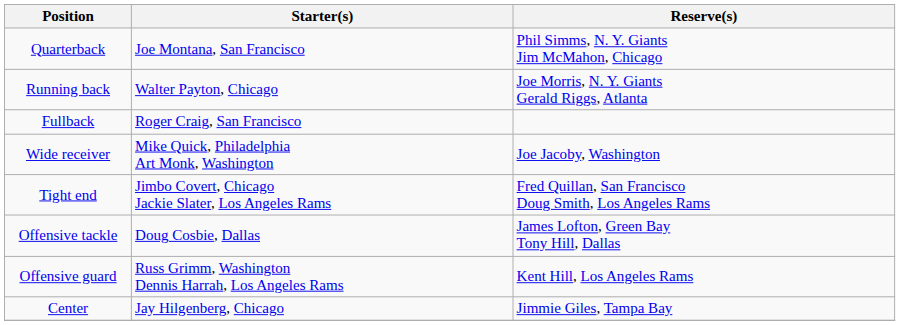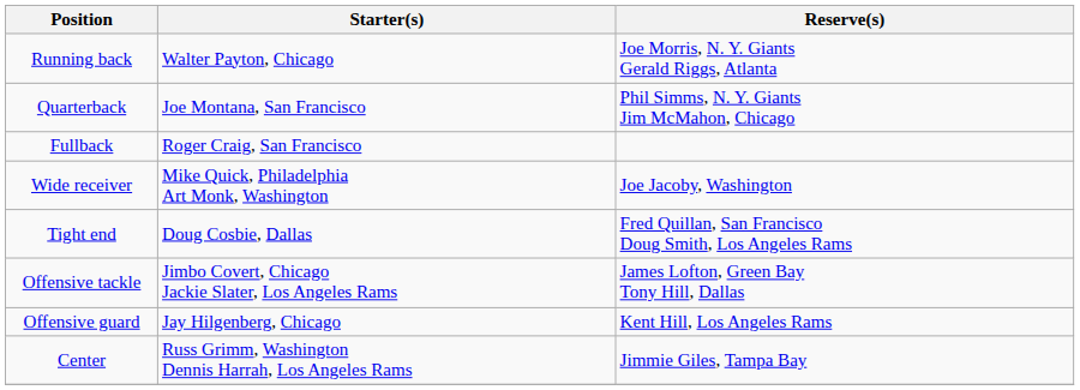rows swapped: Quarterback <-> Running back
Tight end | Starter(s): Jimbo Covert, Chicago Jackie Slater, Los Angeles Rams -> Doug Cosbie, Dallas
Offensive tackle | Starter(s): Doug Cosbie, Dallas -> Jimbo Covert, Chicago Jackie Slater, Los Angeles Rams
Offensive guard | Starter(s): Russ Grimm, Washington Dennis Harrah, Los Angeles Rams -> Jay Hilgenberg, Chicago
Center | Starter(s): Jay Hilgenberg, Chicago -> Russ Grimm, Washington Dennis Harrah, Los Angeles Rams
